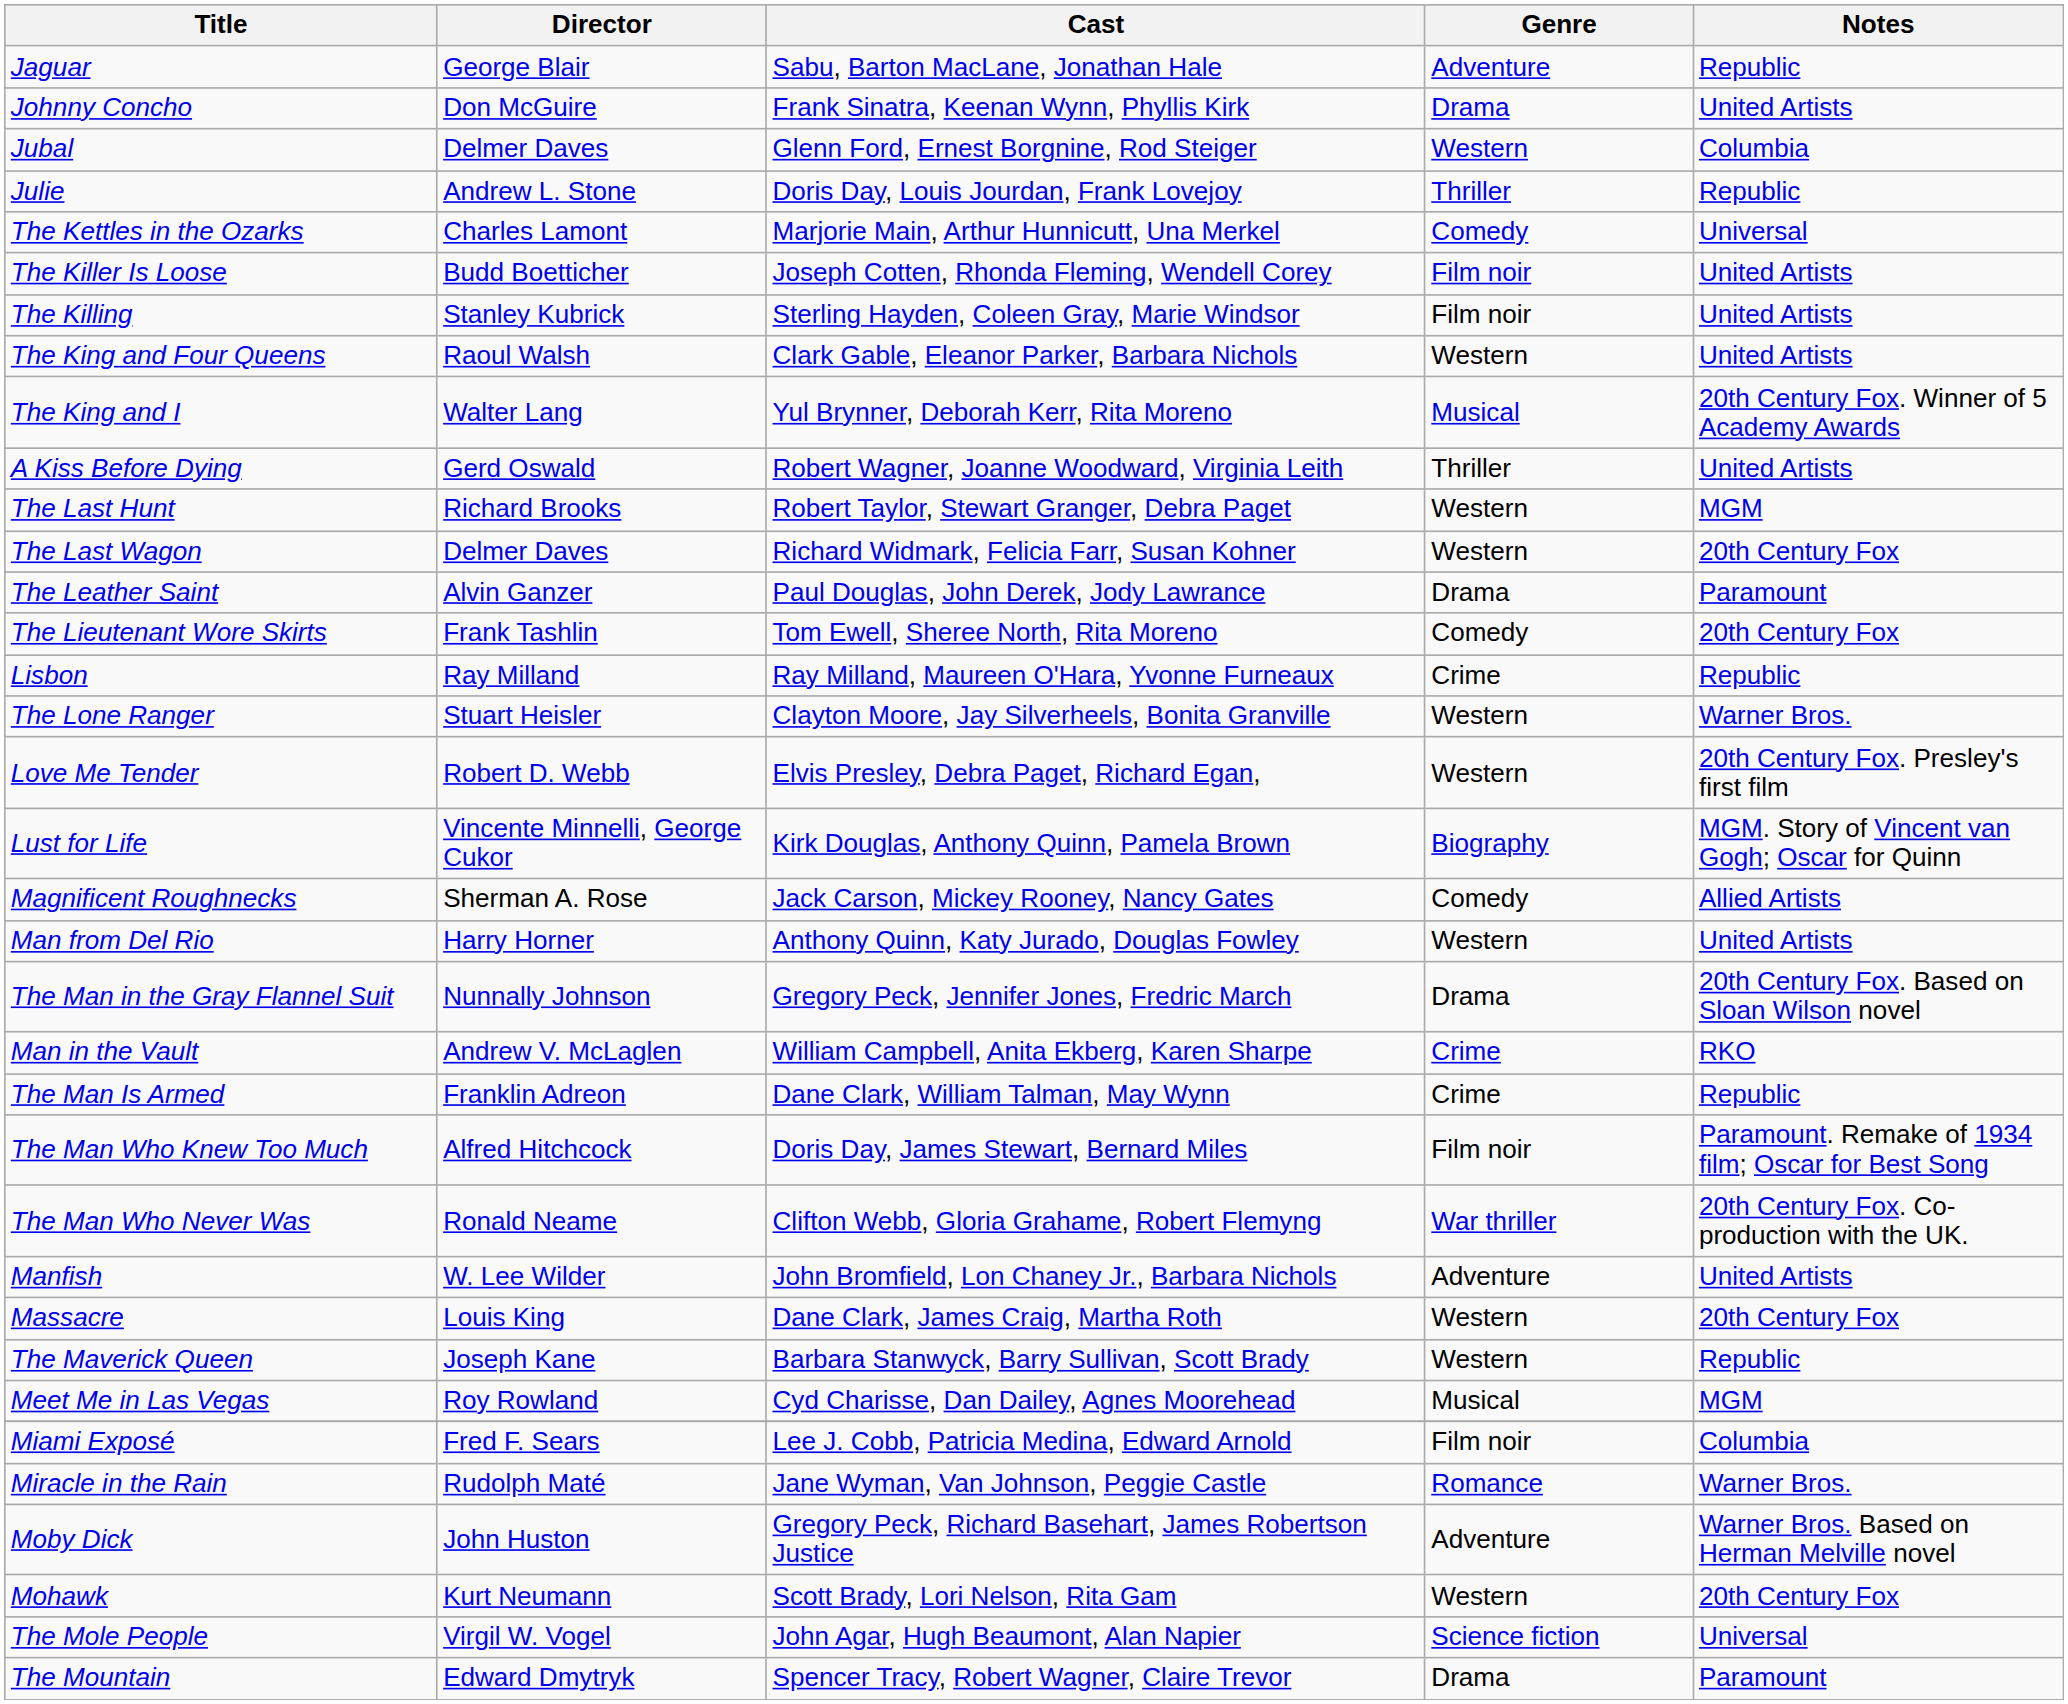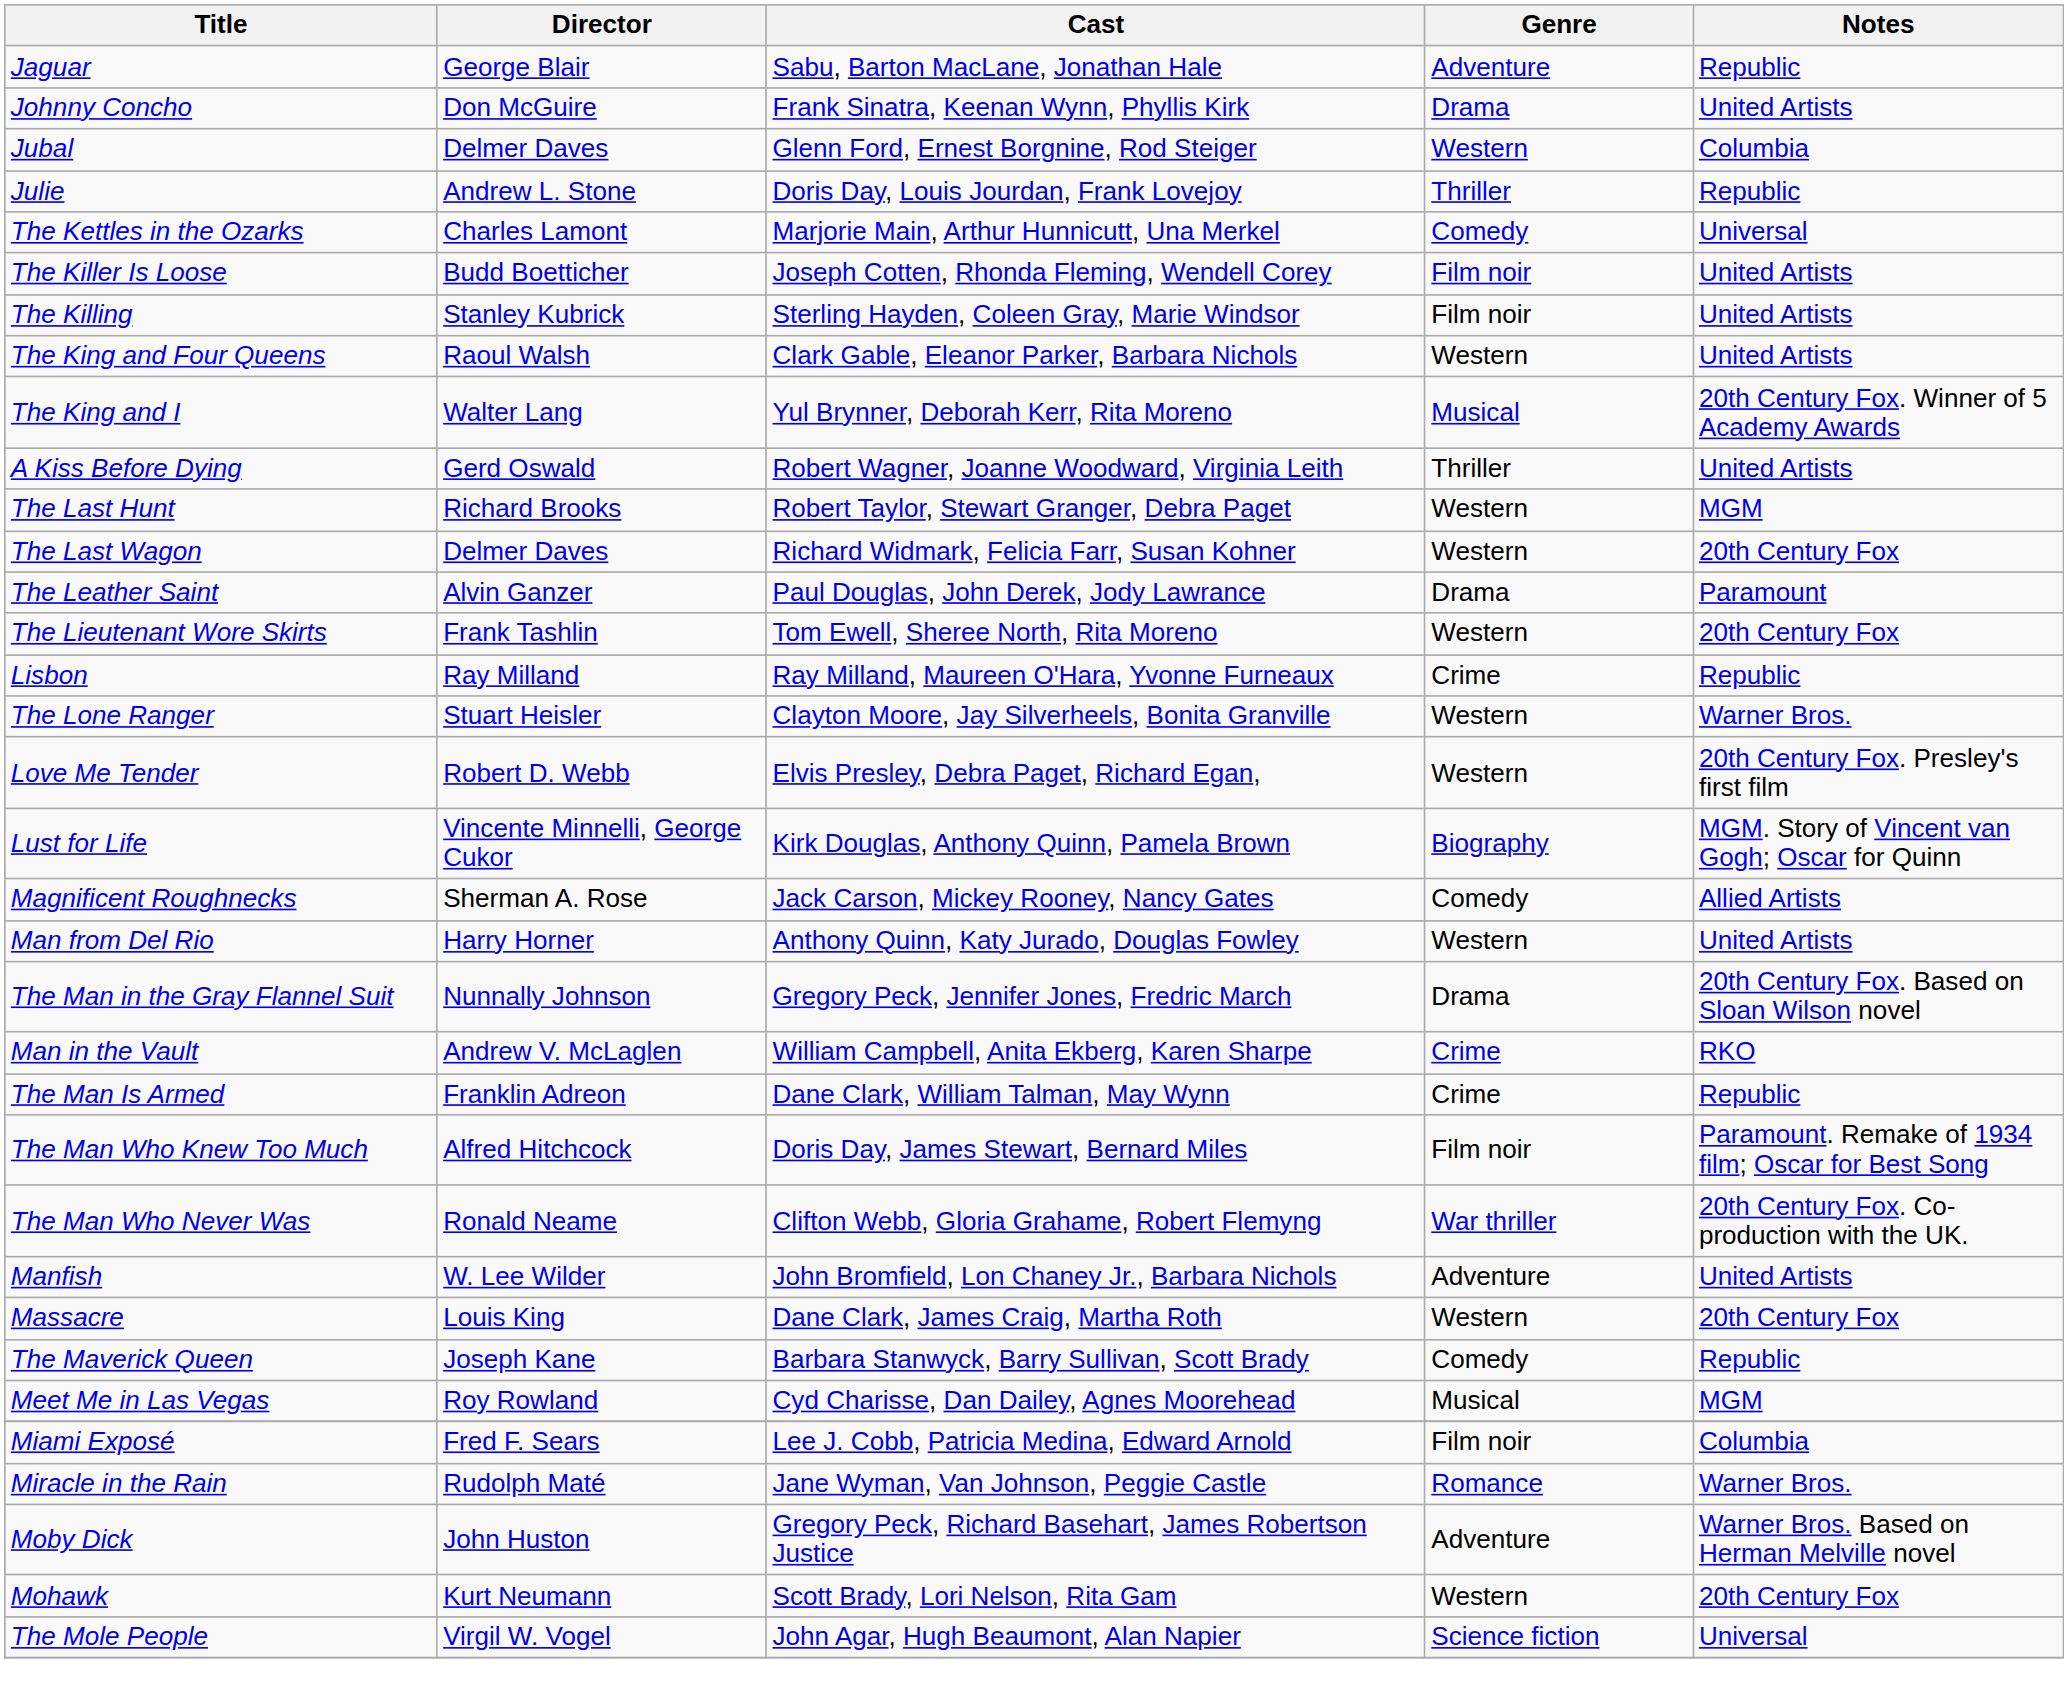The Lieutenant Wore Skirts | Genre: Comedy -> Western
The Maverick Queen | Genre: Western -> Comedy
- row: The Mountain | Edward Dmytryk | Spencer Tracy, Robert Wagner, Claire Trevor | Drama | Paramount
